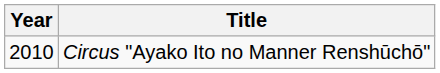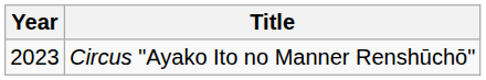Circus "Ayako Ito no Manner Renshūchō" | Year: 2010 -> 2023
